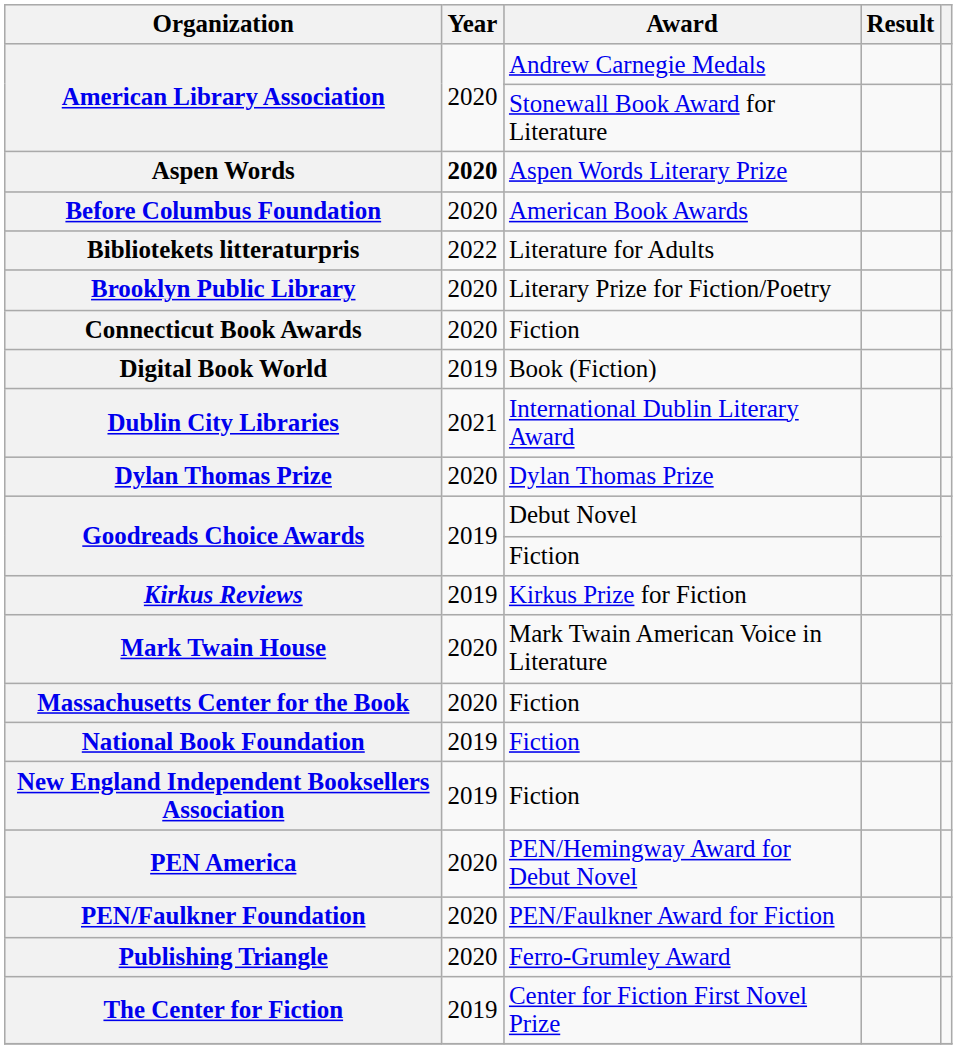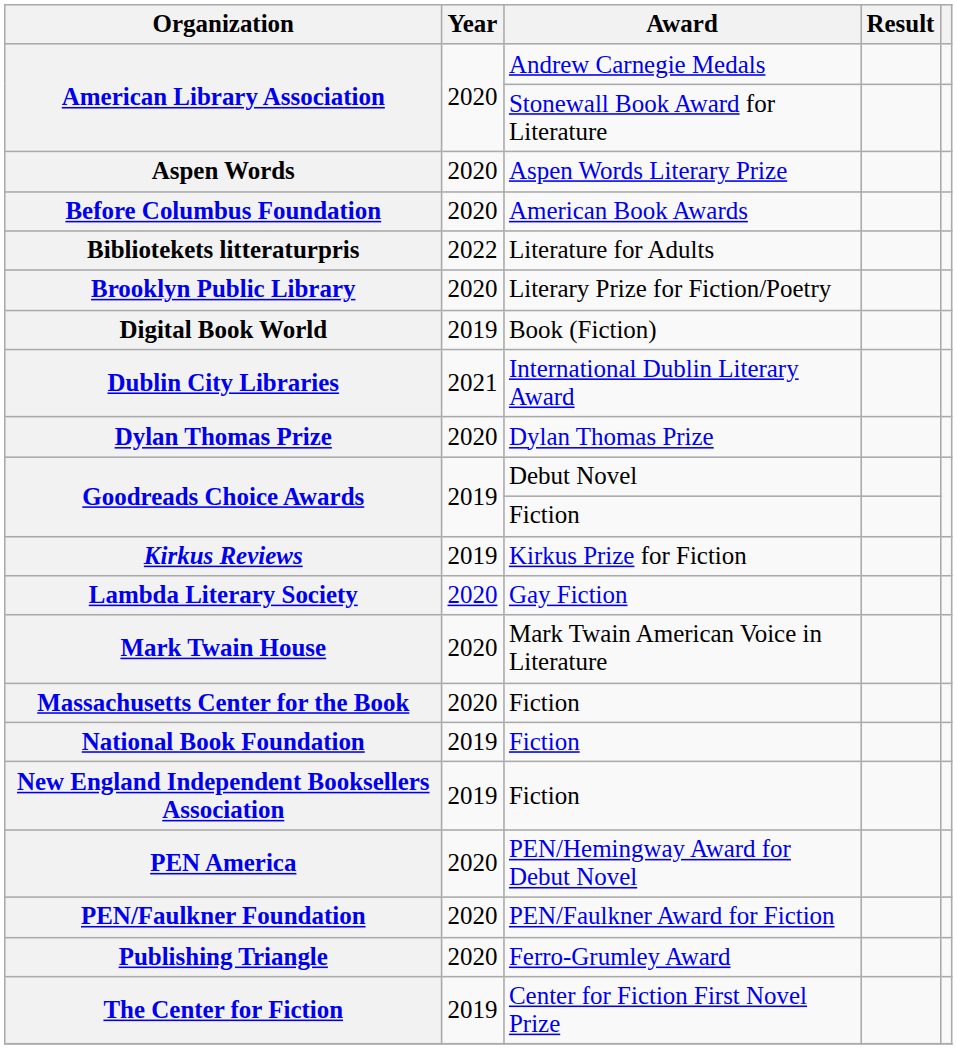Aspen Words | Year: bold -> normal
- row: Connecticut Book Awards | 2020 | Fiction
+ row: Lambda Literary Society | 2020 | Gay Fiction
